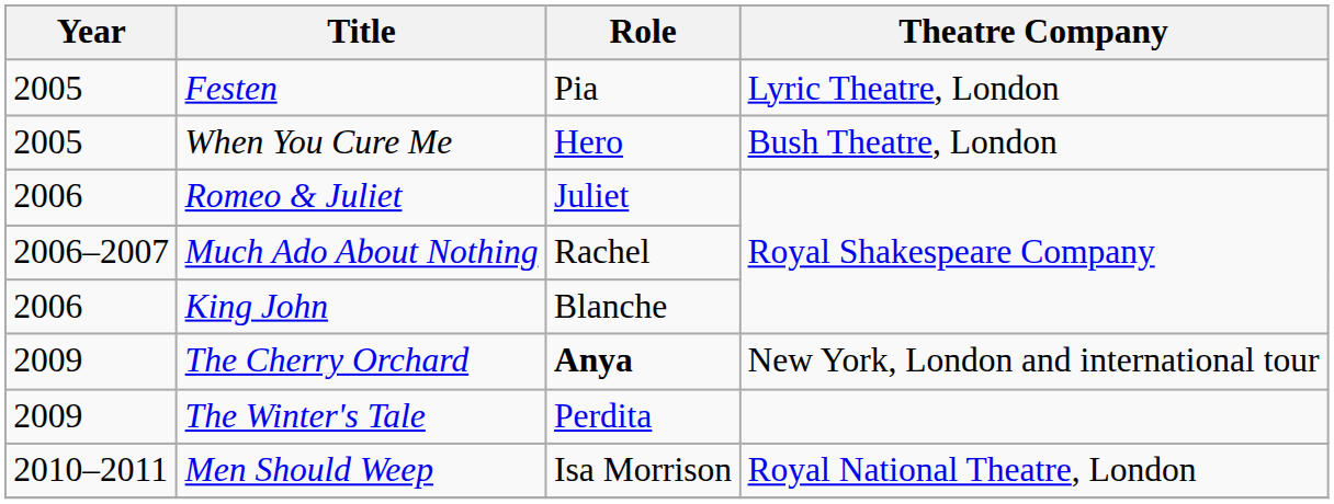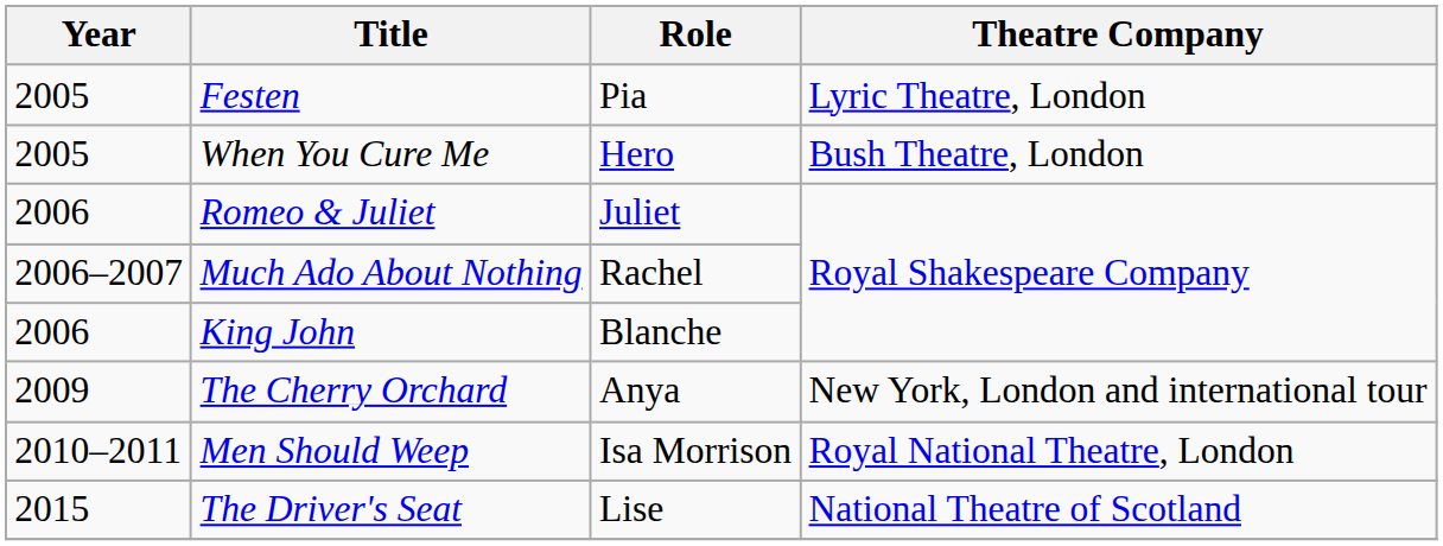The Cherry Orchard | Role: bold -> normal
- row: 2009 | The Winter's Tale | Perdita
+ row: 2015 | The Driver's Seat | Lise | National Theatre of Scotland
